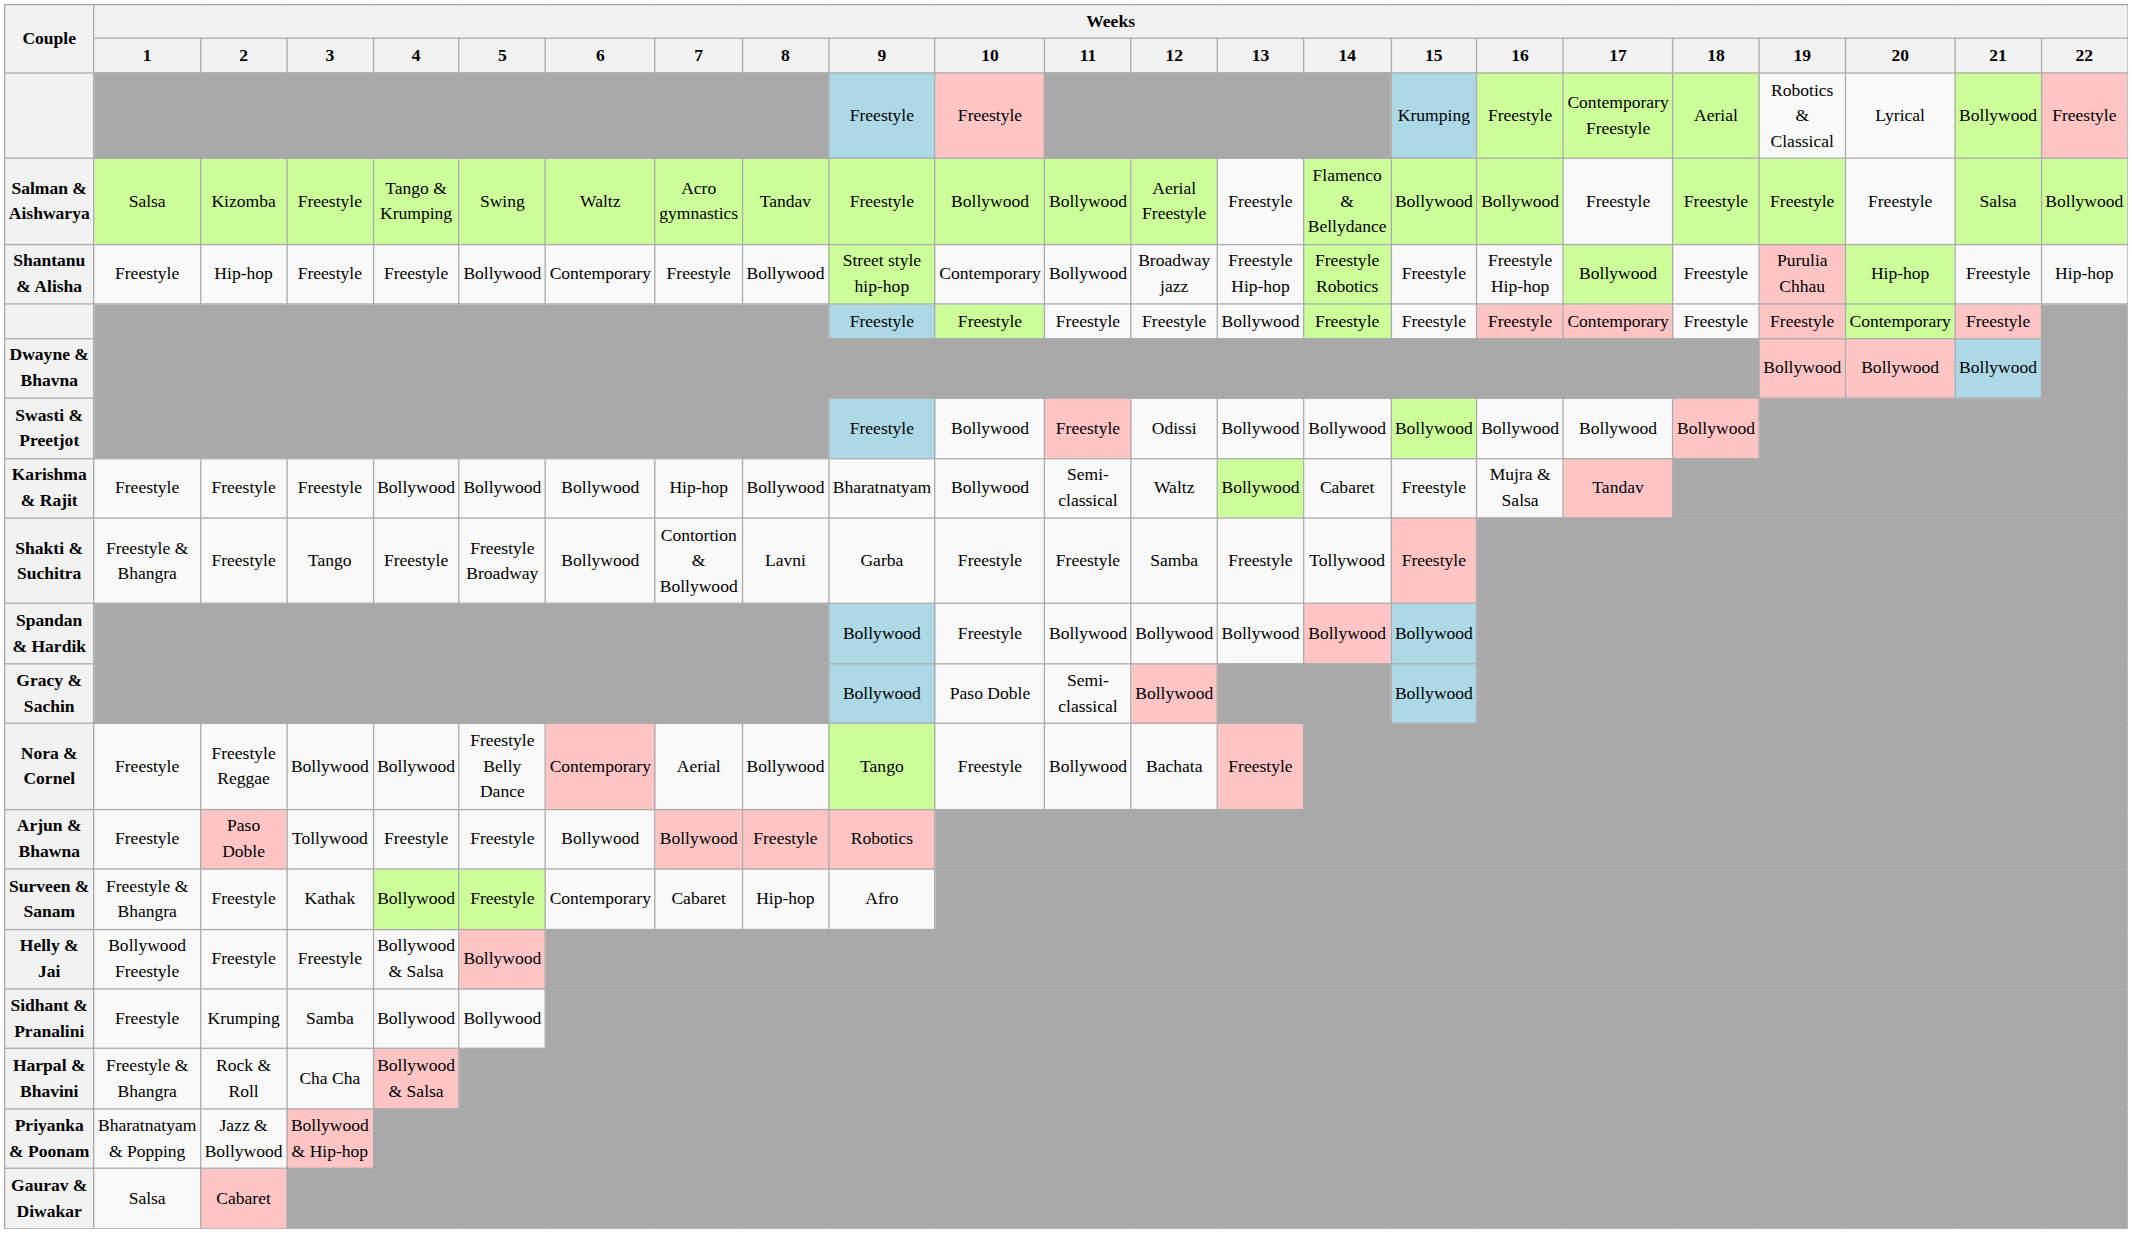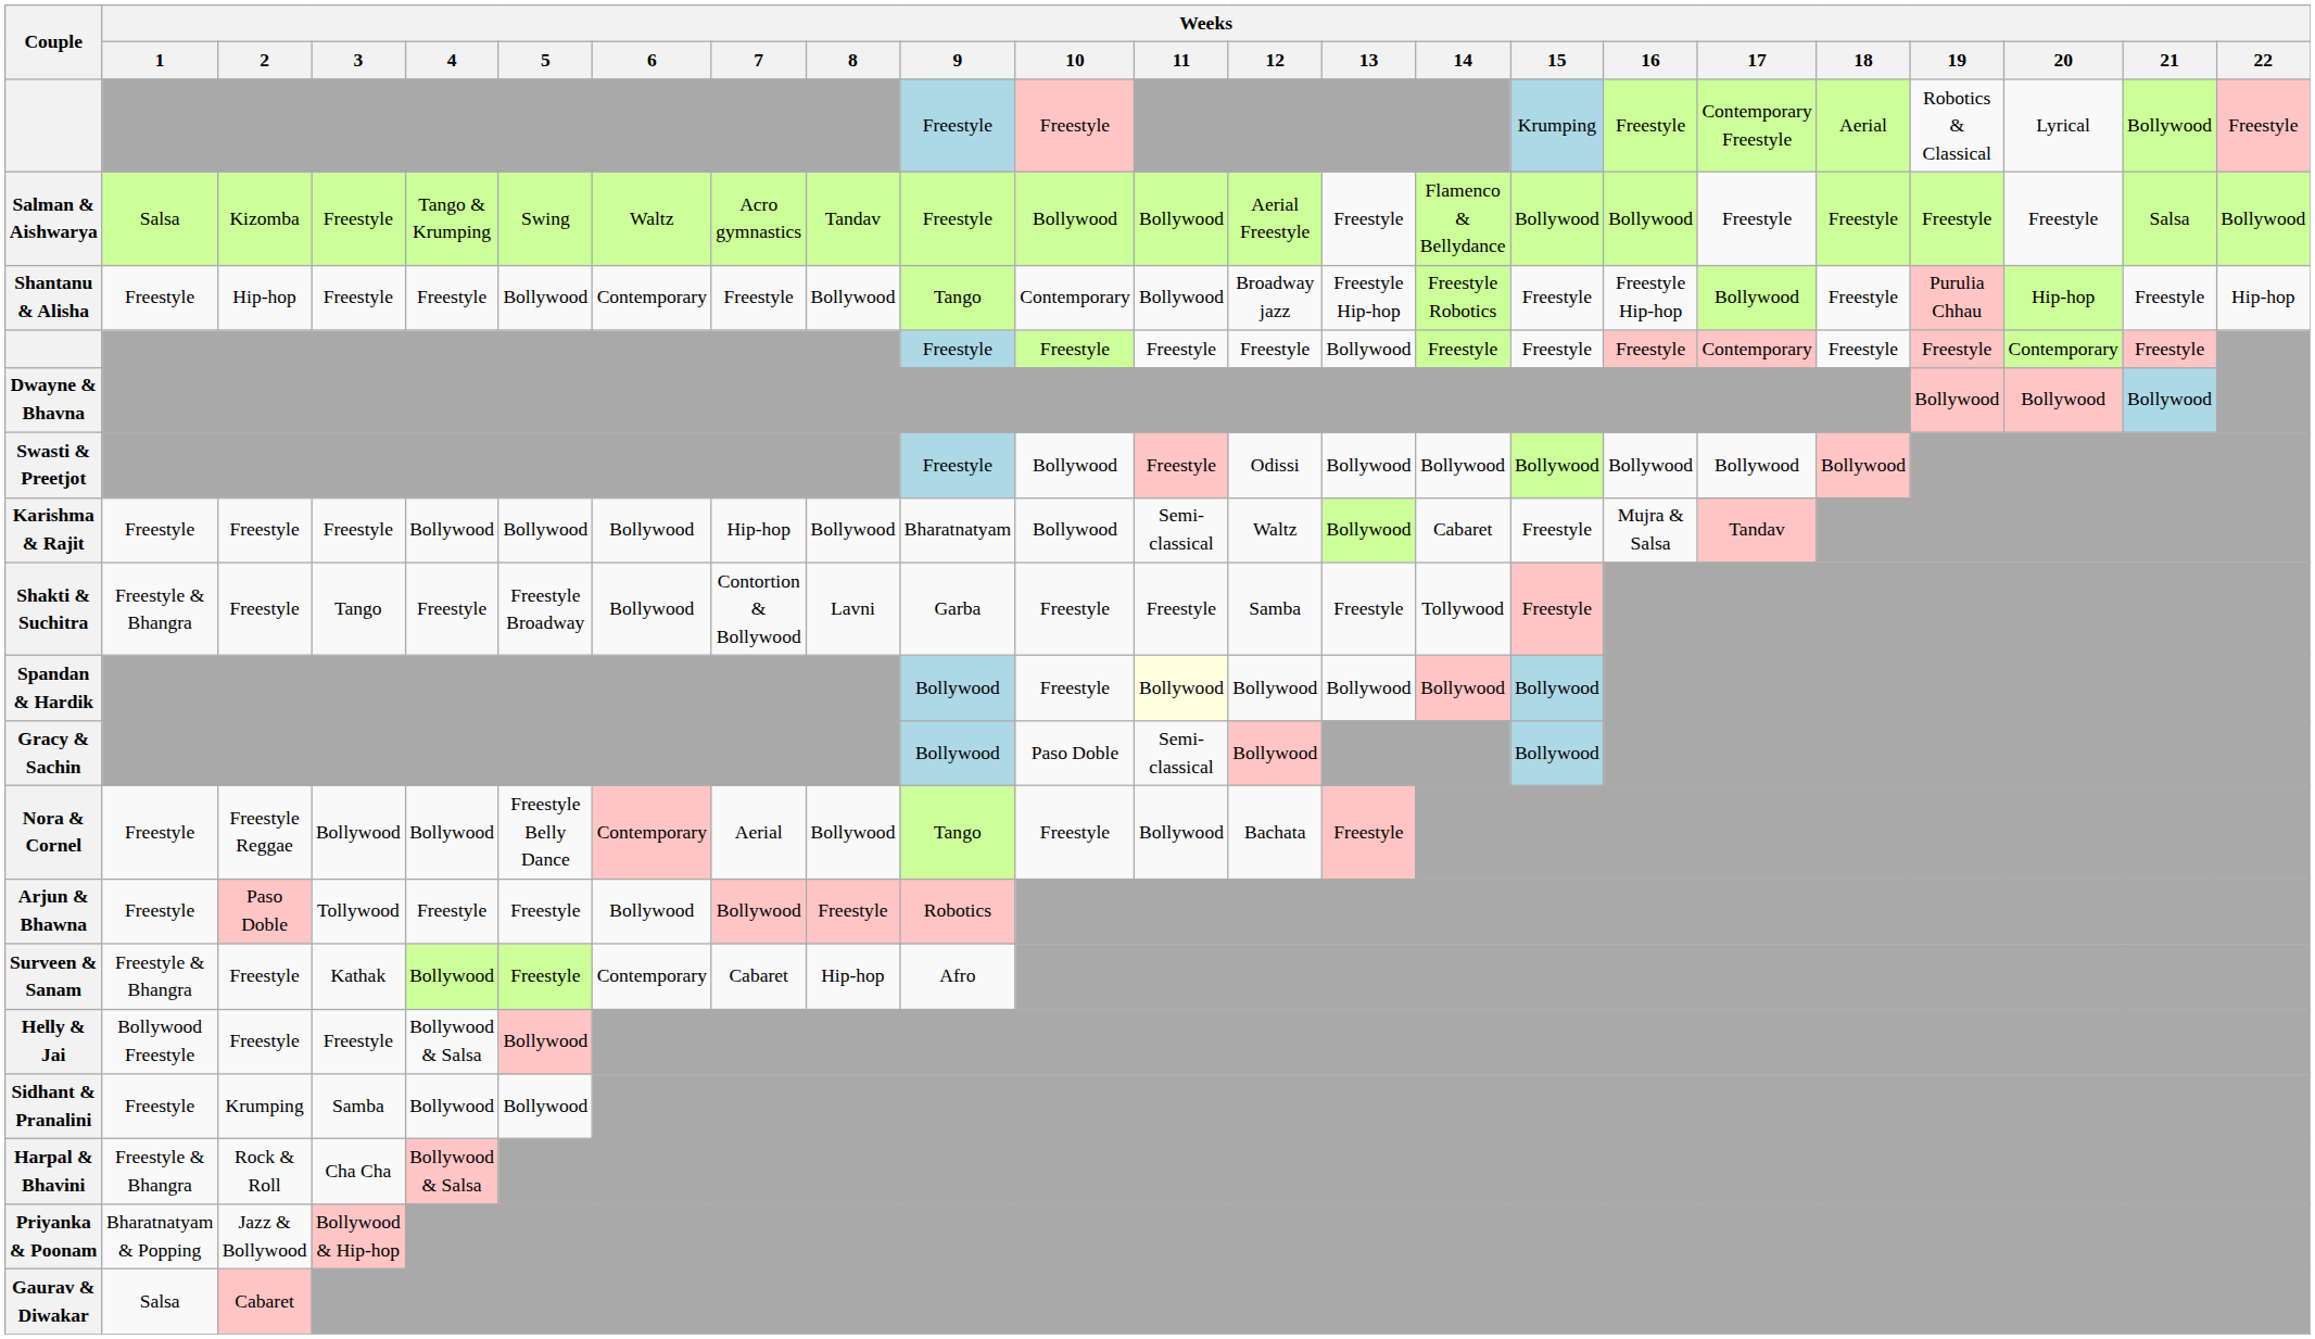Shantanu & Alisha | Weeks / 9: Street style hip-hop -> Tango
Spandan & Hardik | Weeks / 11: no background -> lightyellow background
